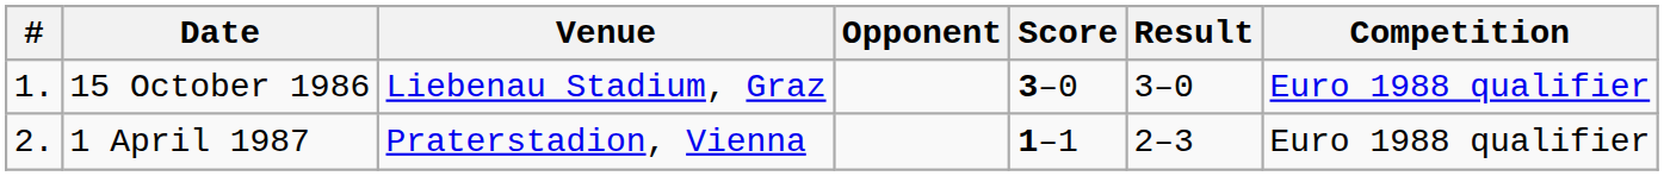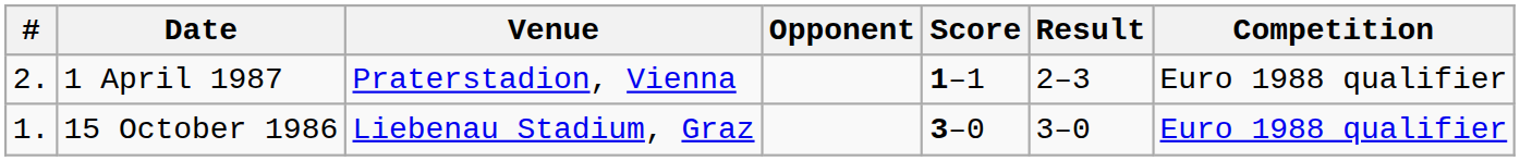rows swapped: 15 October 1986 <-> 1 April 1987
